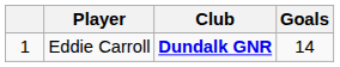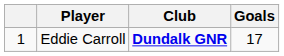Eddie Carroll | Goals: 14 -> 17
